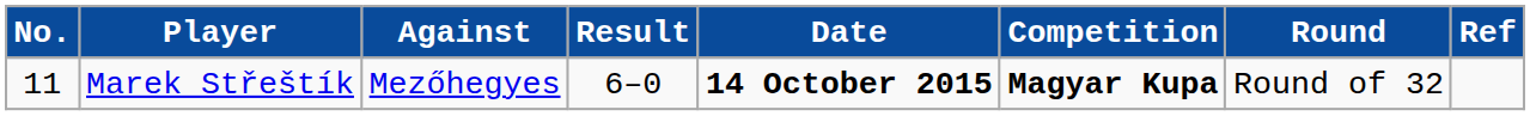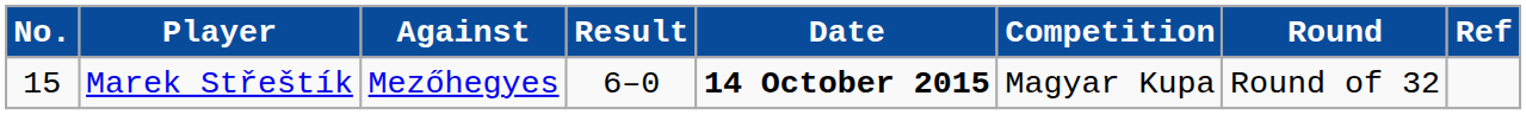Marek Střeštík | No.: 11 -> 15
Marek Střeštík | Competition: bold -> normal
